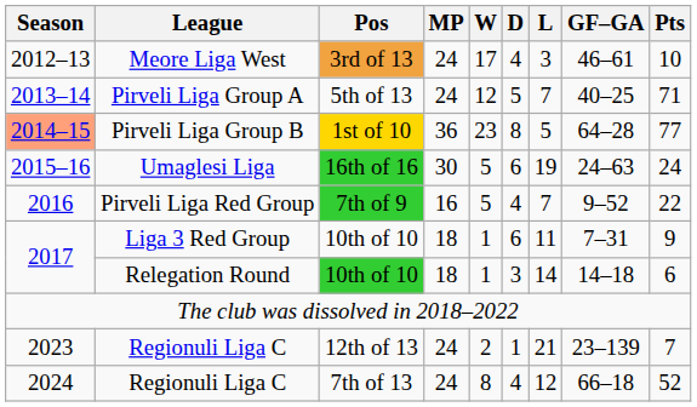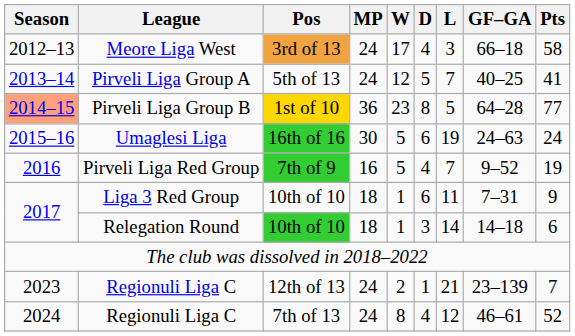Meore Liga West | GF–GA: 46–61 -> 66–18
Meore Liga West | Pts: 10 -> 58
Pirveli Liga Group A | Pts: 71 -> 41
Pirveli Liga Red Group | Pts: 22 -> 19
Regionuli Liga C / 7th of 13 | GF–GA: 66–18 -> 46–61
